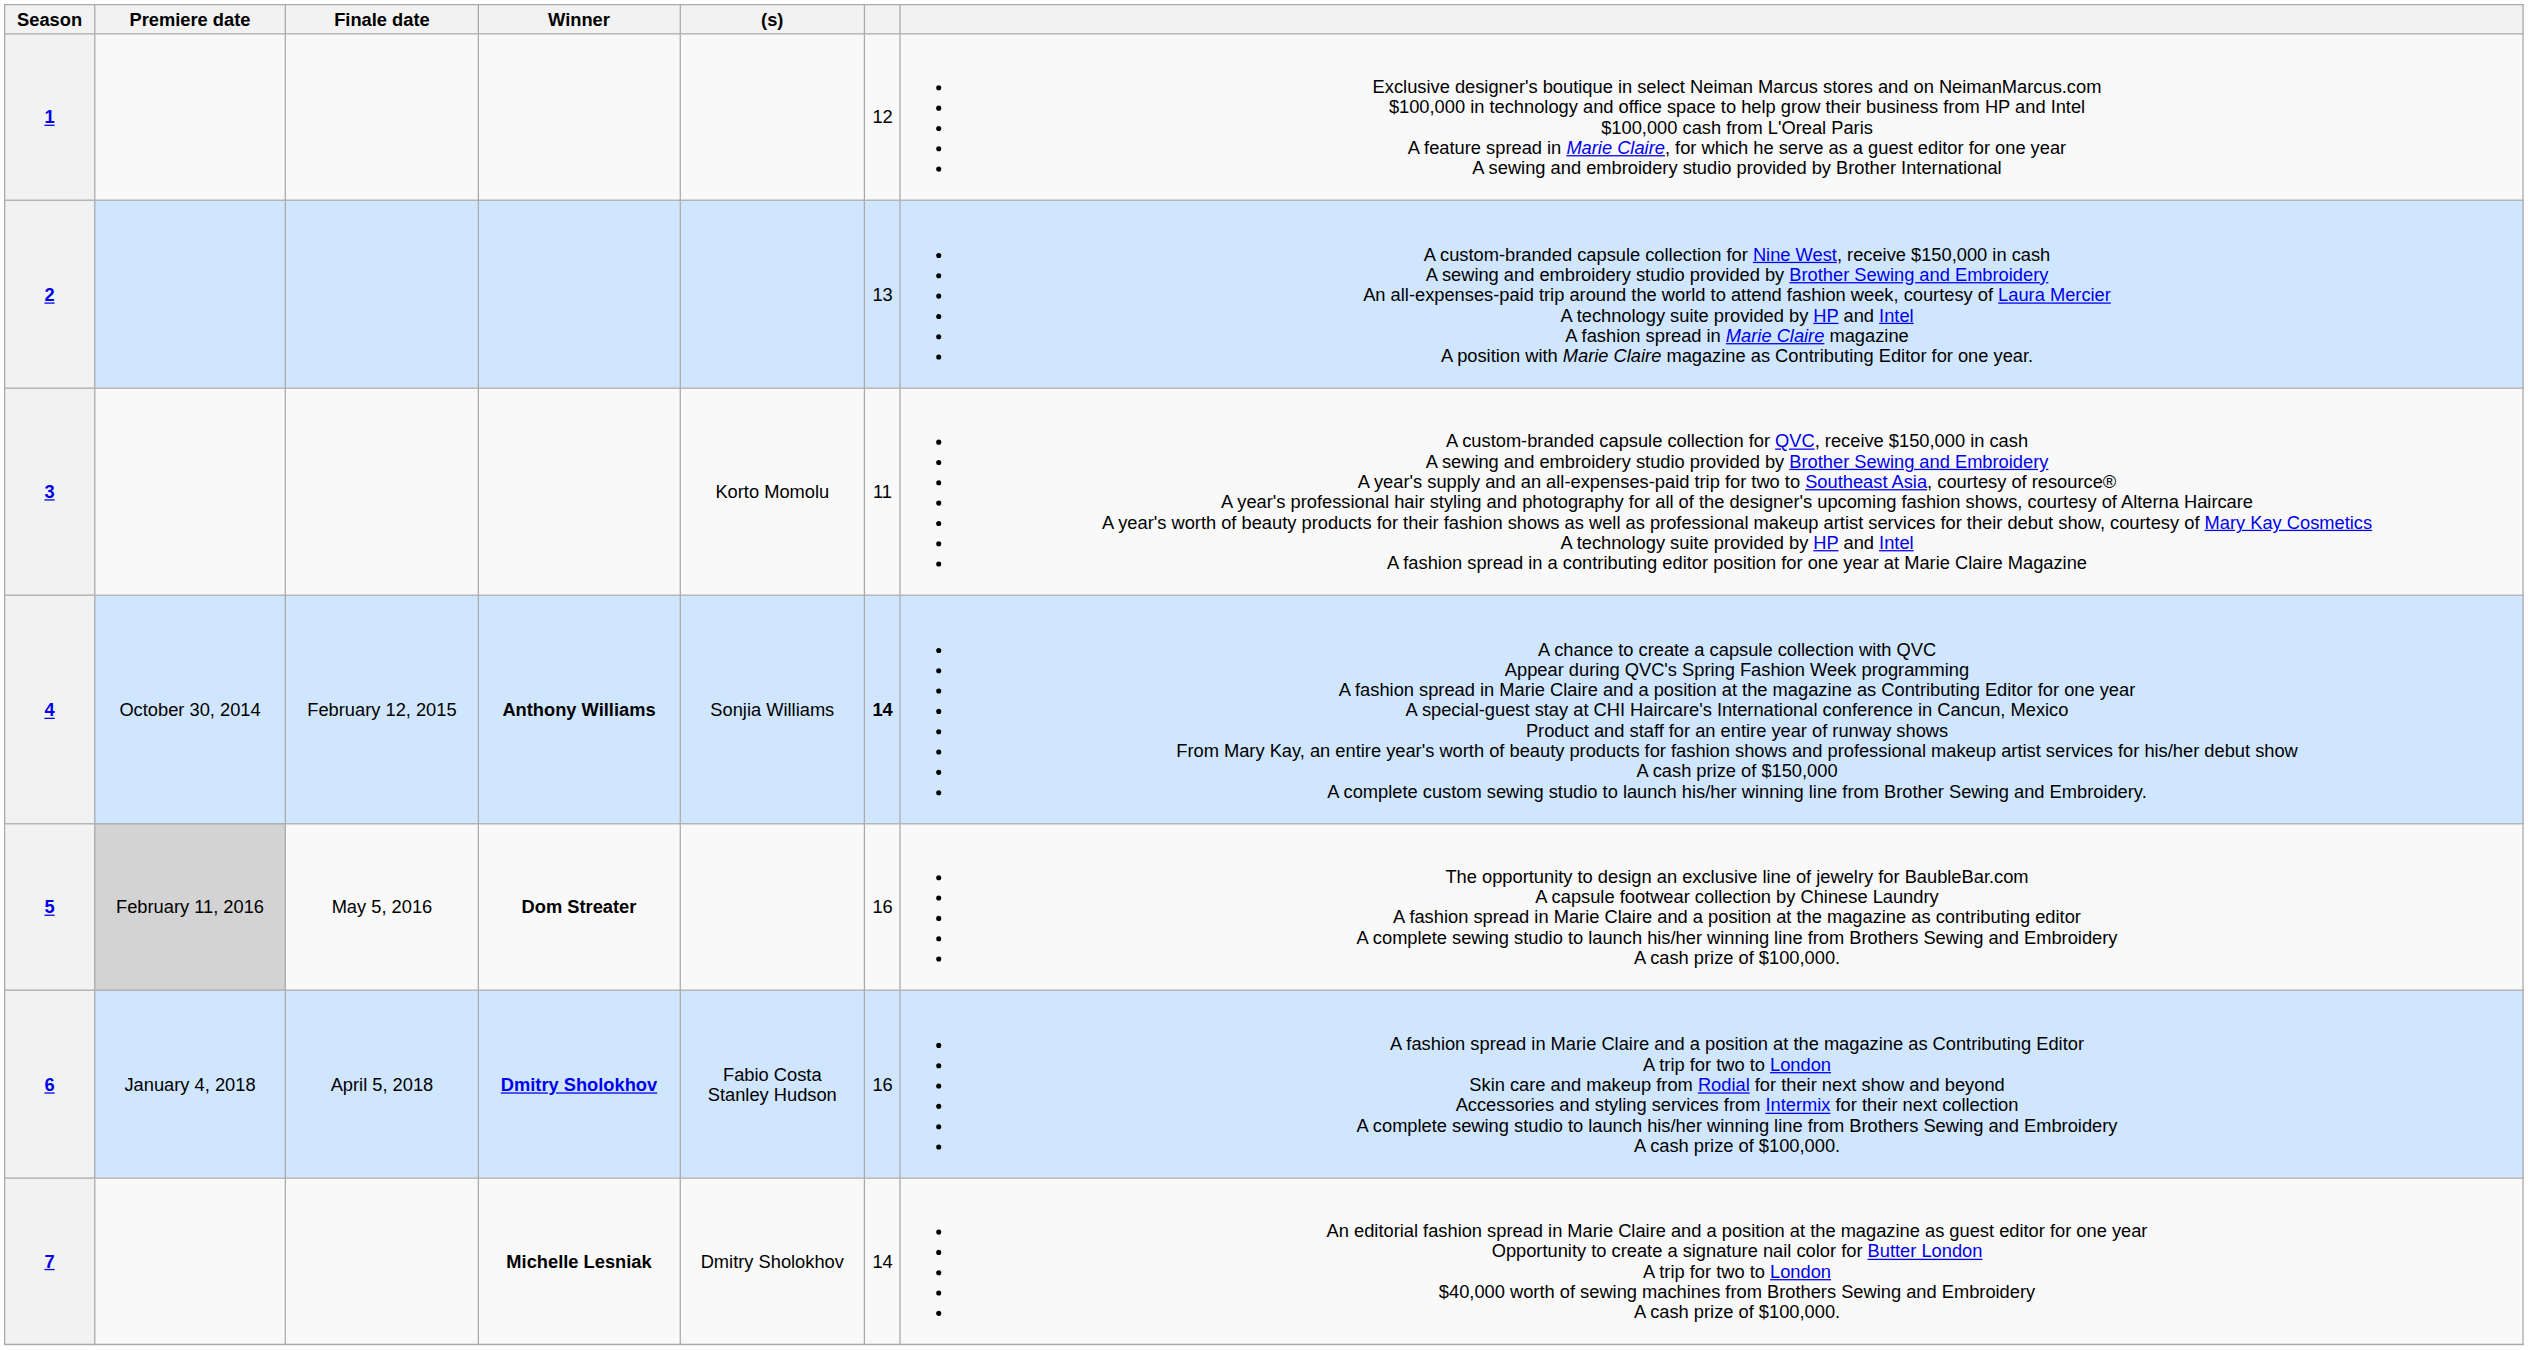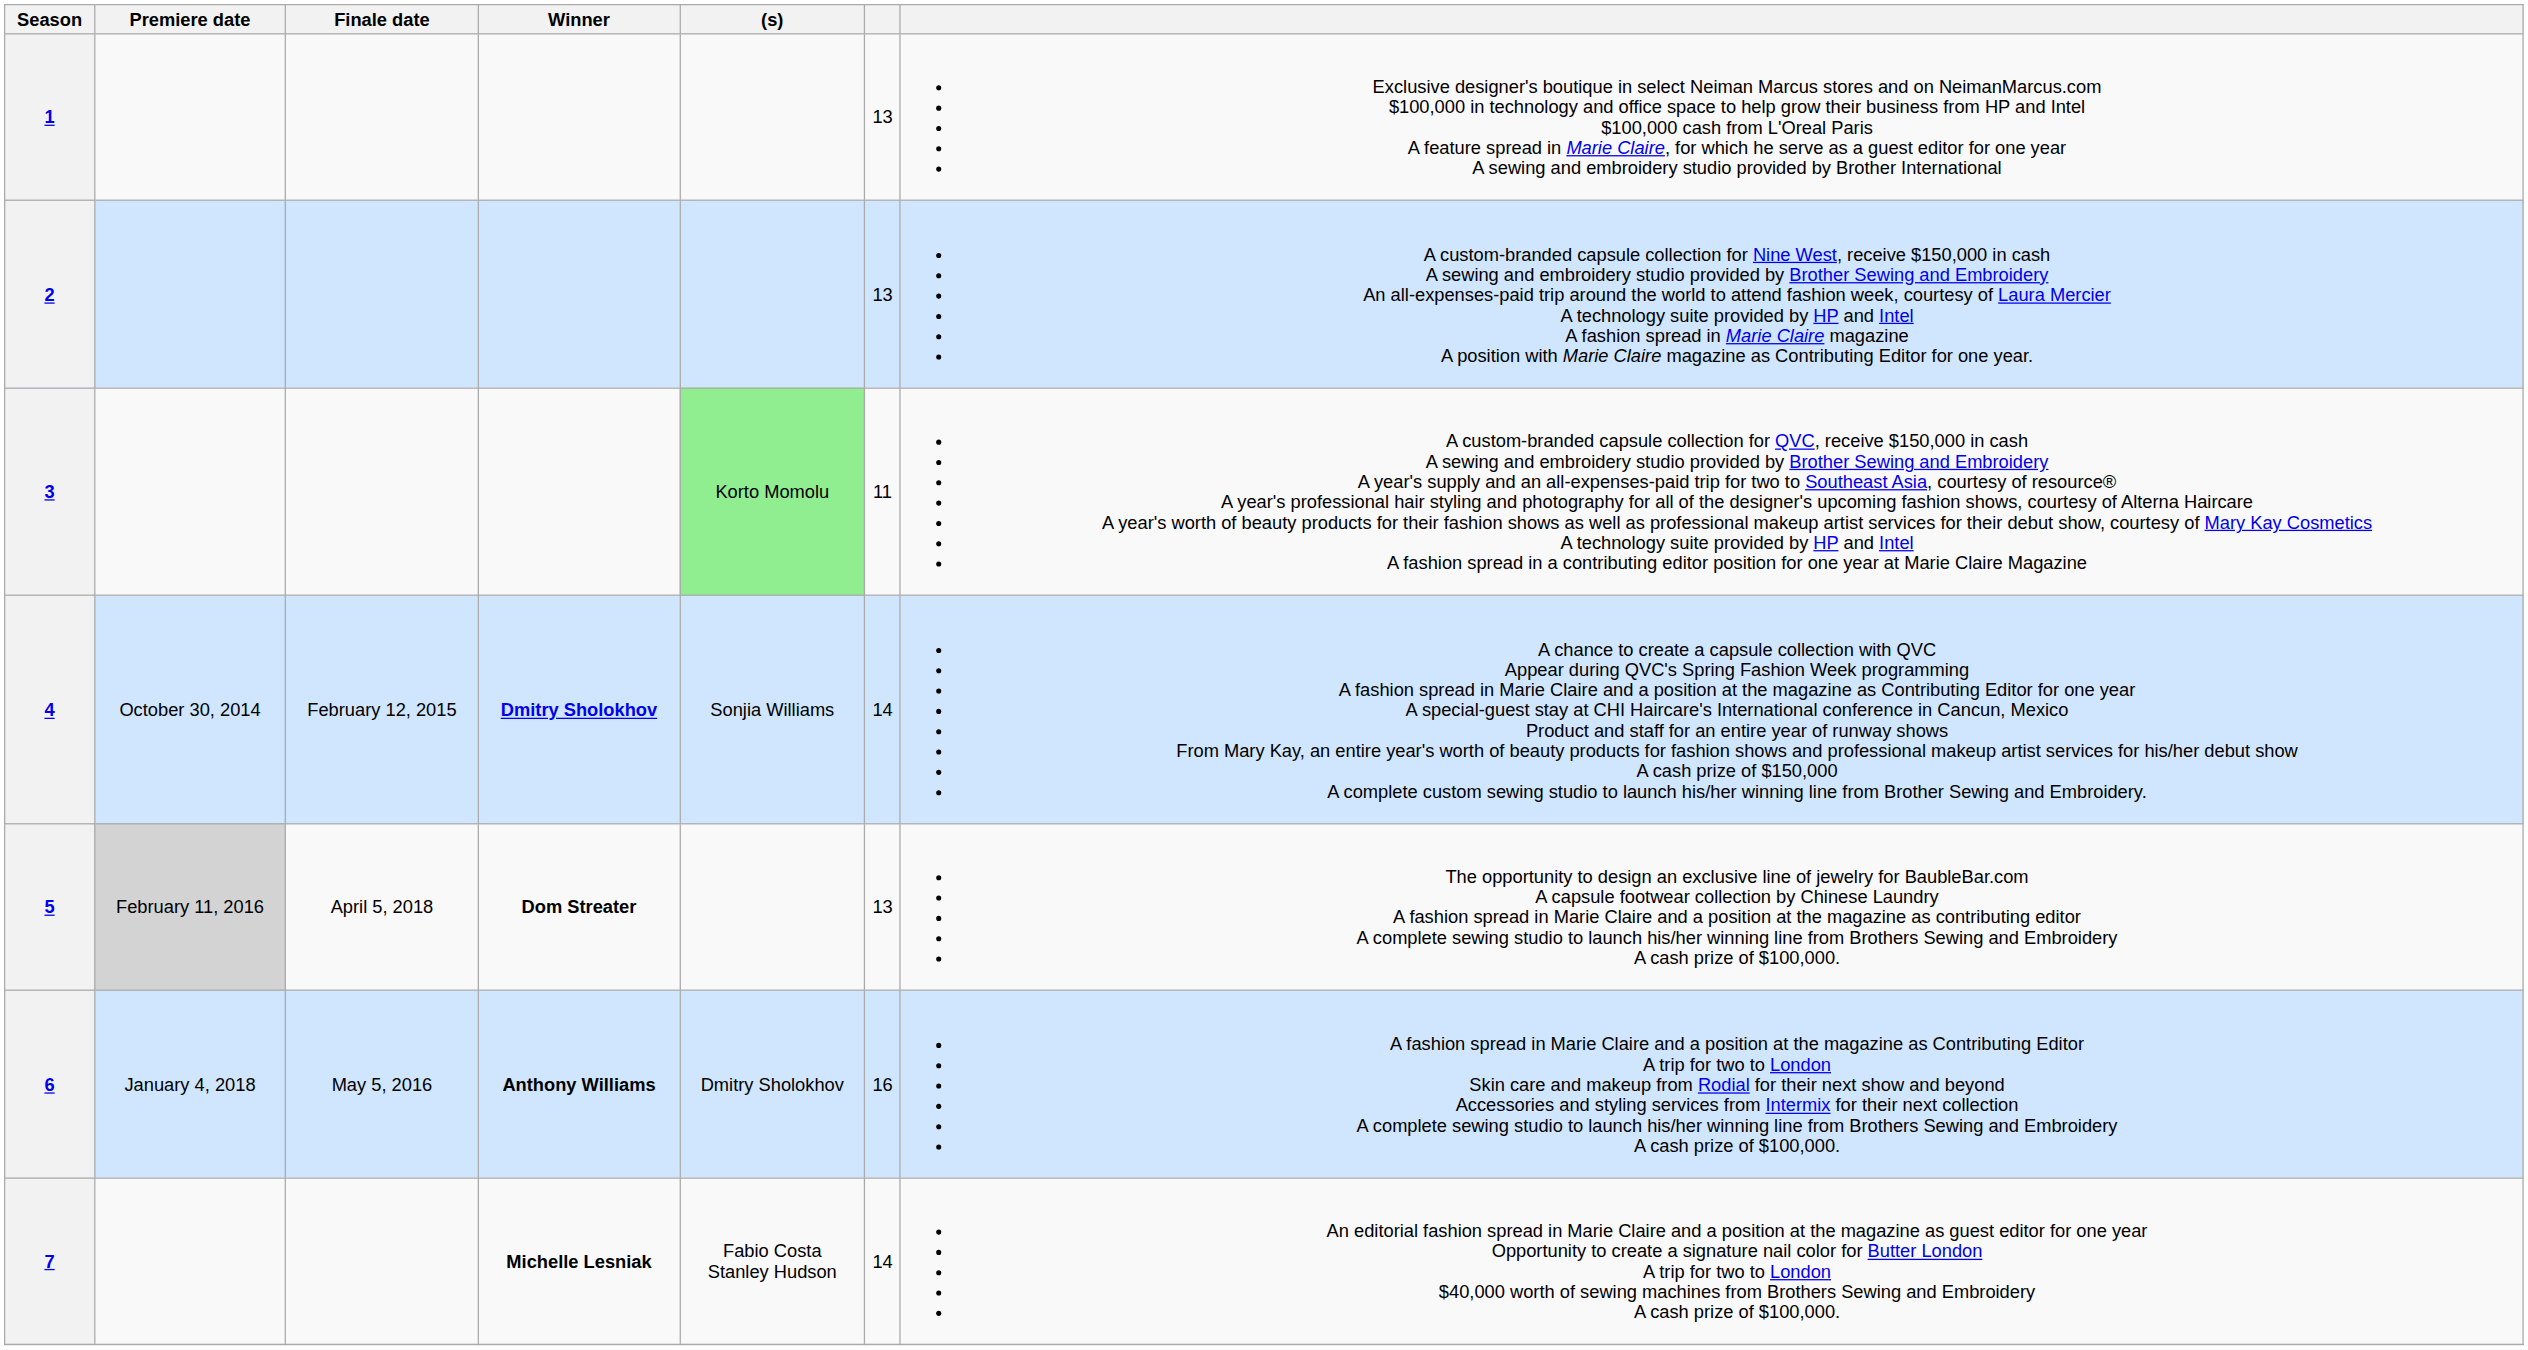1 | column 6: 12 -> 13
3 | (s): no background -> lightgreen background
4 | Winner: Anthony Williams -> Dmitry Sholokhov
4 | column 6: bold -> normal
5 | Finale date: May 5, 2016 -> April 5, 2018
5 | column 6: 16 -> 13
6 | Finale date: April 5, 2018 -> May 5, 2016
6 | Winner: Dmitry Sholokhov -> Anthony Williams
6 | (s): Fabio Costa Stanley Hudson -> Dmitry Sholokhov
7 | (s): Dmitry Sholokhov -> Fabio Costa Stanley Hudson
